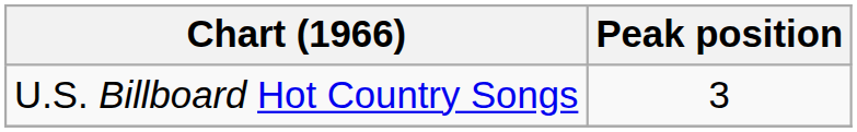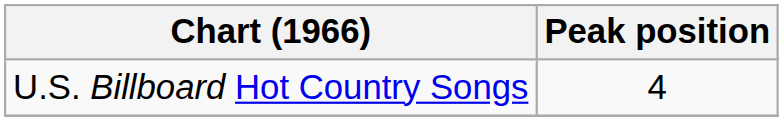U.S. Billboard Hot Country Songs | Peak position: 3 -> 4
